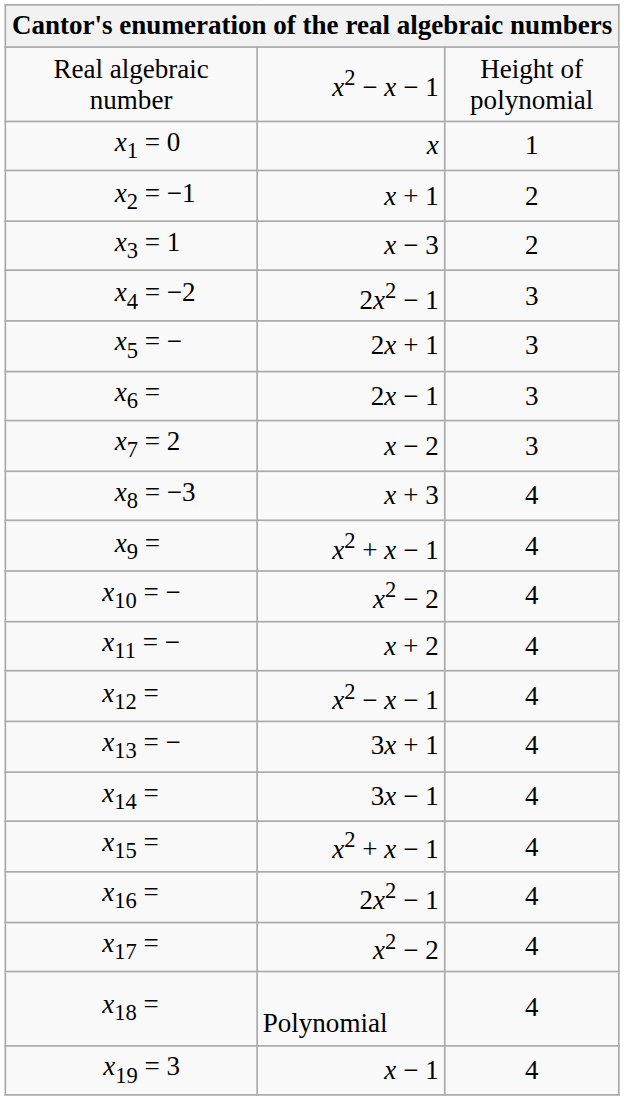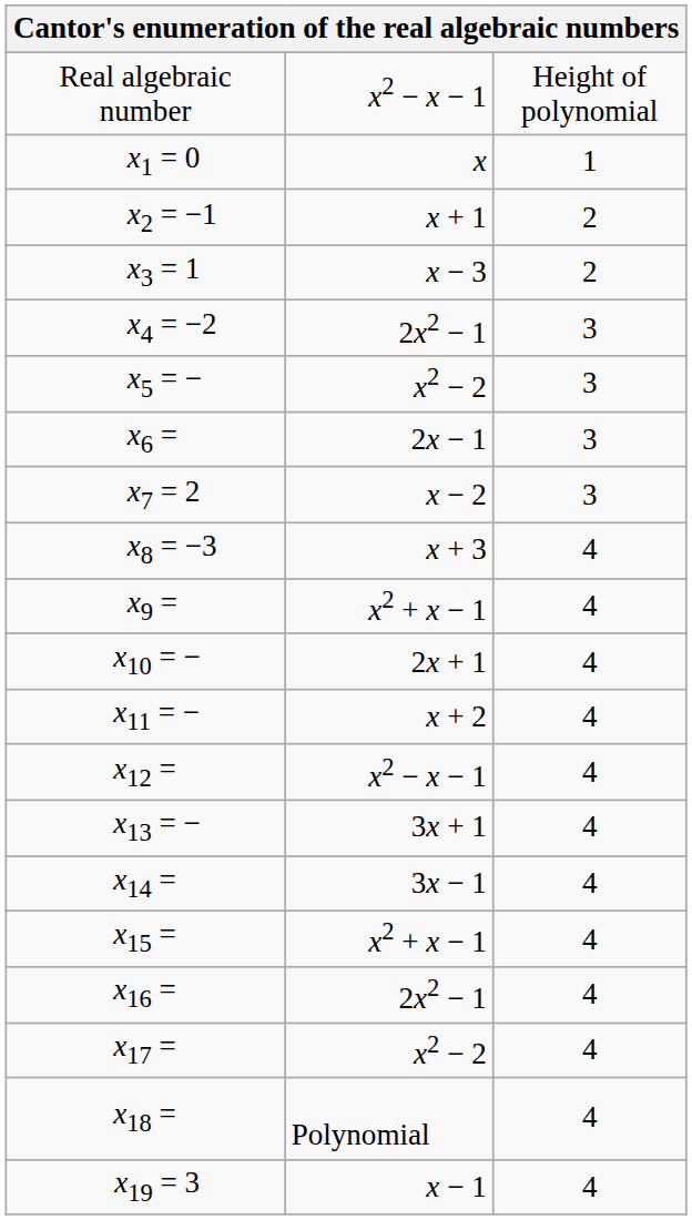x5 = − | column 2: 2x + 1 -> x2 − 2
x10 = − | column 2: x2 − 2 -> 2x + 1
